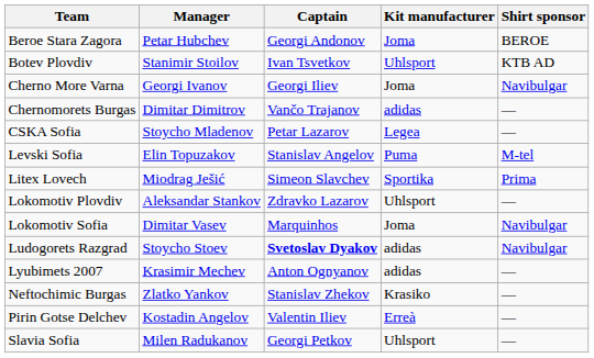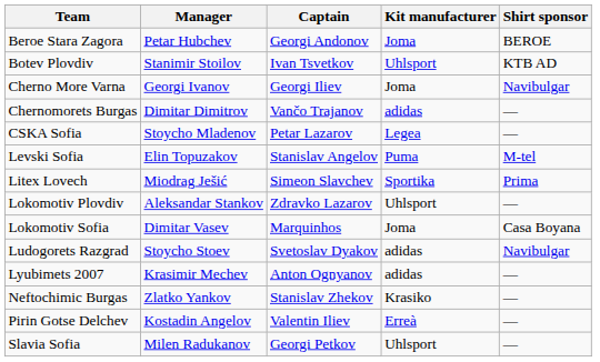Lokomotiv Sofia | Shirt sponsor: Navibulgar -> Casa Boyana
Ludogorets Razgrad | Captain: bold -> normal
